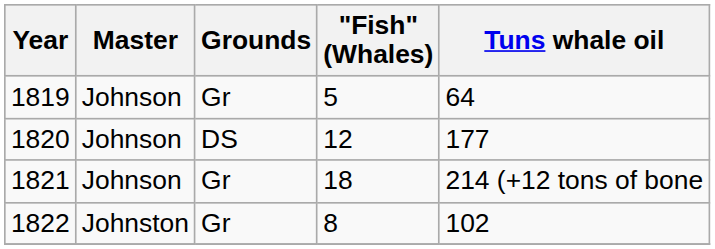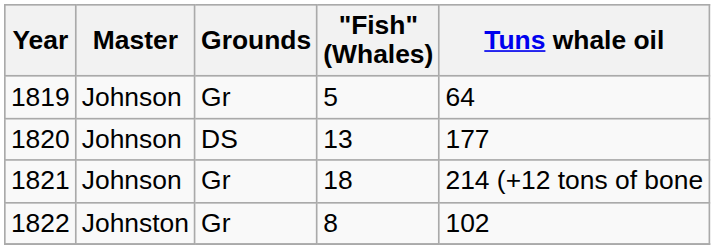1820 | "Fish" (Whales): 12 -> 13
